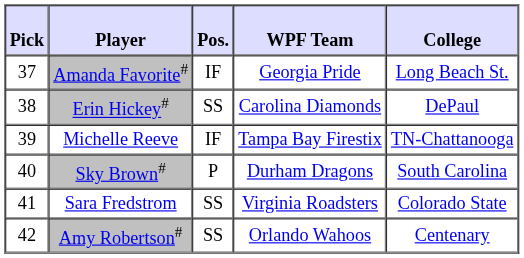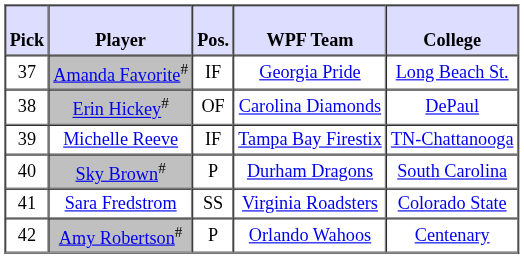Erin Hickey# | Pos.: SS -> OF
Amy Robertson# | Pos.: SS -> P
